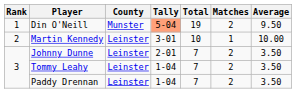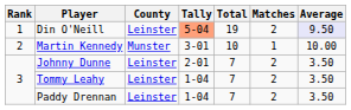Din O'Neill | County: Munster -> Leinster
Din O'Neill | Average: no background -> lavender background
Martin Kennedy | County: Leinster -> Munster
